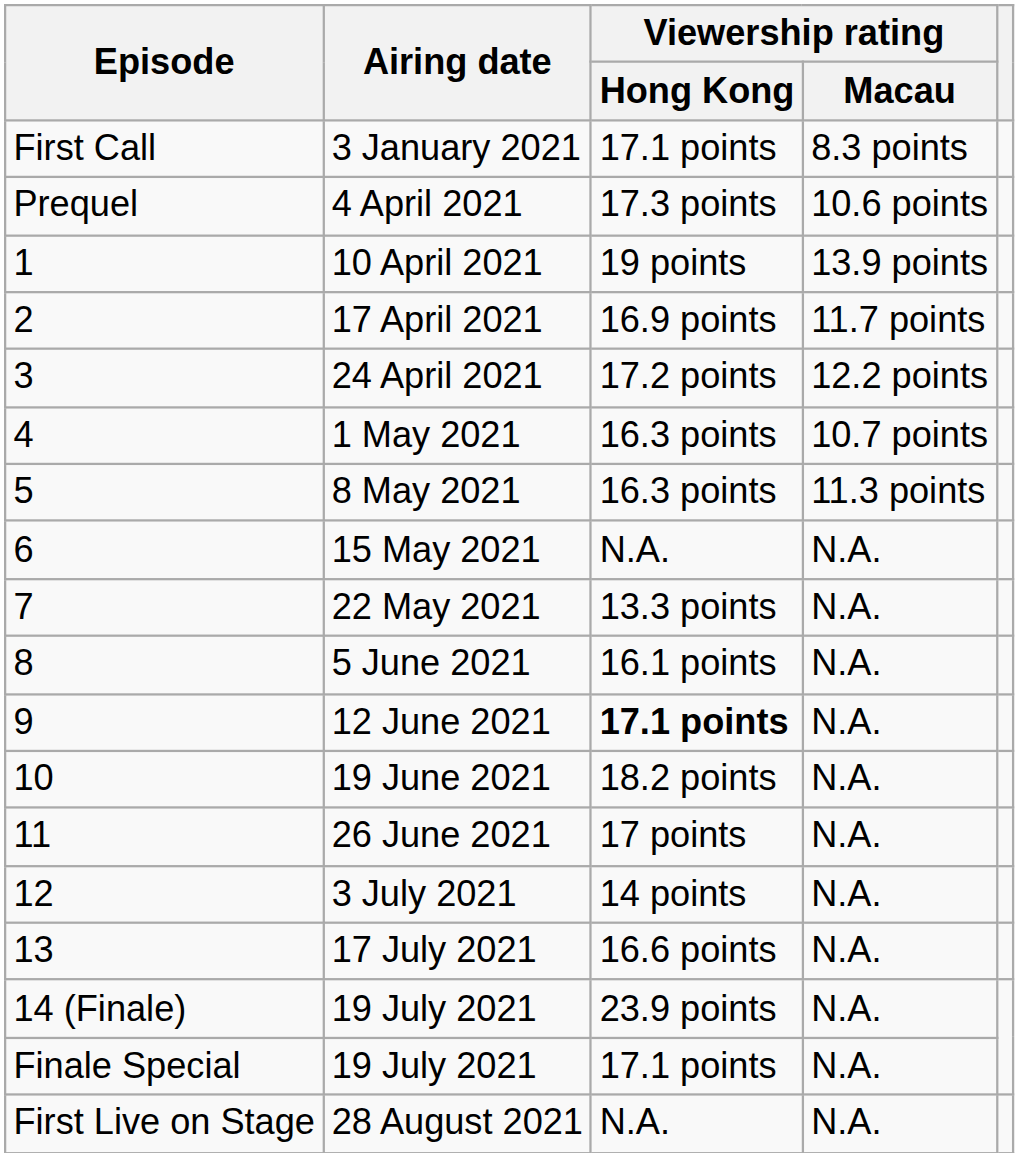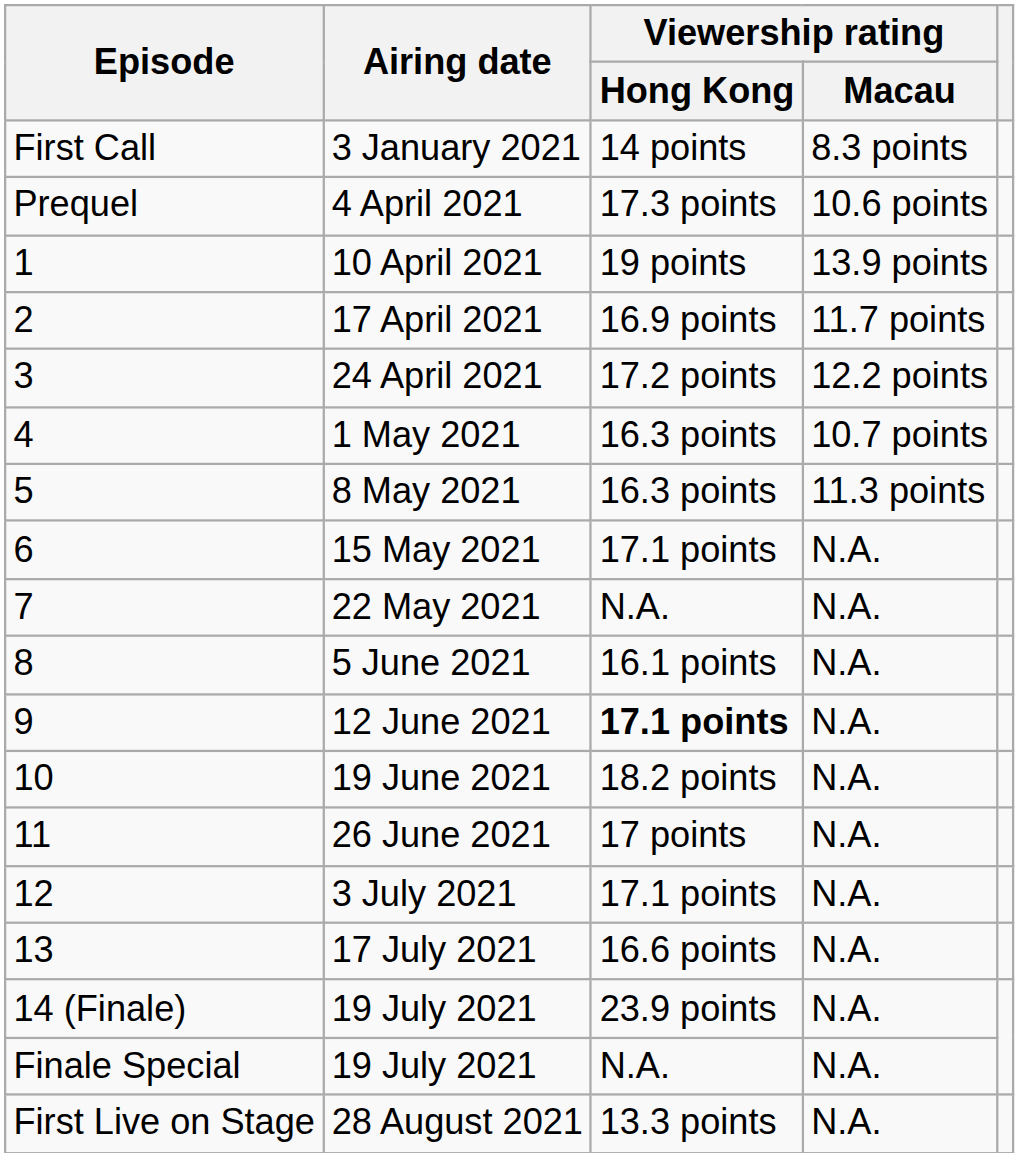3 January 2021 | Viewership rating / Hong Kong: 17.1 points -> 14 points
15 May 2021 | Viewership rating / Hong Kong: N.A. -> 17.1 points
22 May 2021 | Viewership rating / Hong Kong: 13.3 points -> N.A.
3 July 2021 | Viewership rating / Hong Kong: 14 points -> 17.1 points
Finale Special / 19 July 2021 | Viewership rating / Hong Kong: 17.1 points -> N.A.
28 August 2021 | Viewership rating / Hong Kong: N.A. -> 13.3 points
